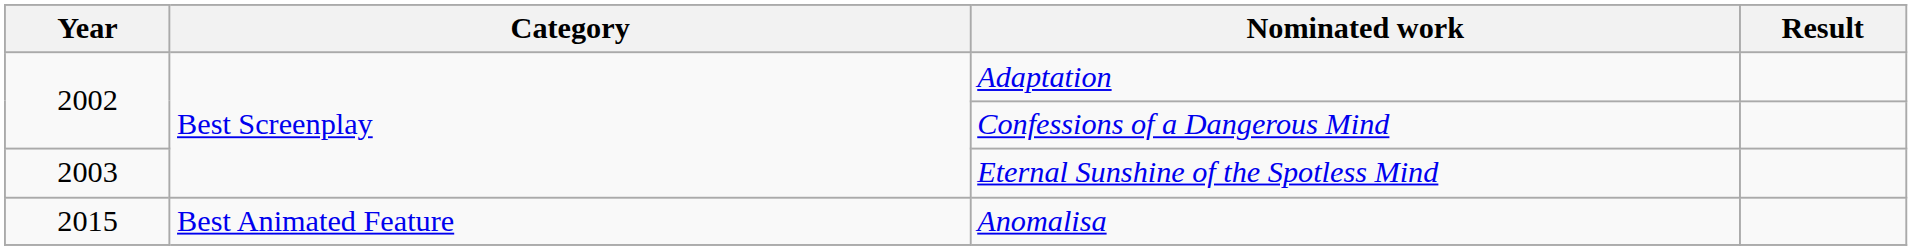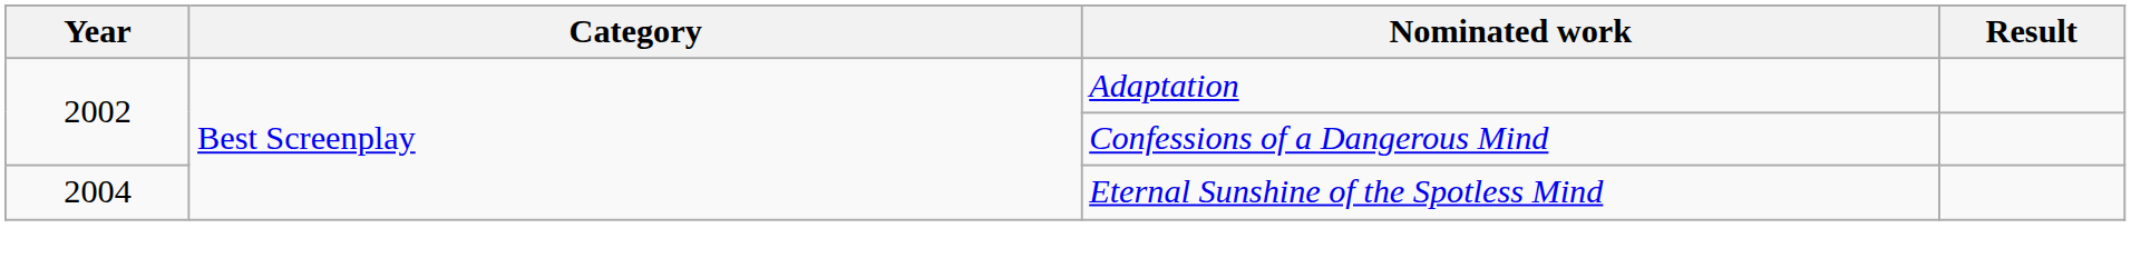Eternal Sunshine of the Spotless Mind | Year: 2003 -> 2004
- row: 2015 | Best Animated Feature | Anomalisa
